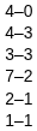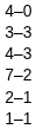rows swapped: 3–3 <-> 4–3
